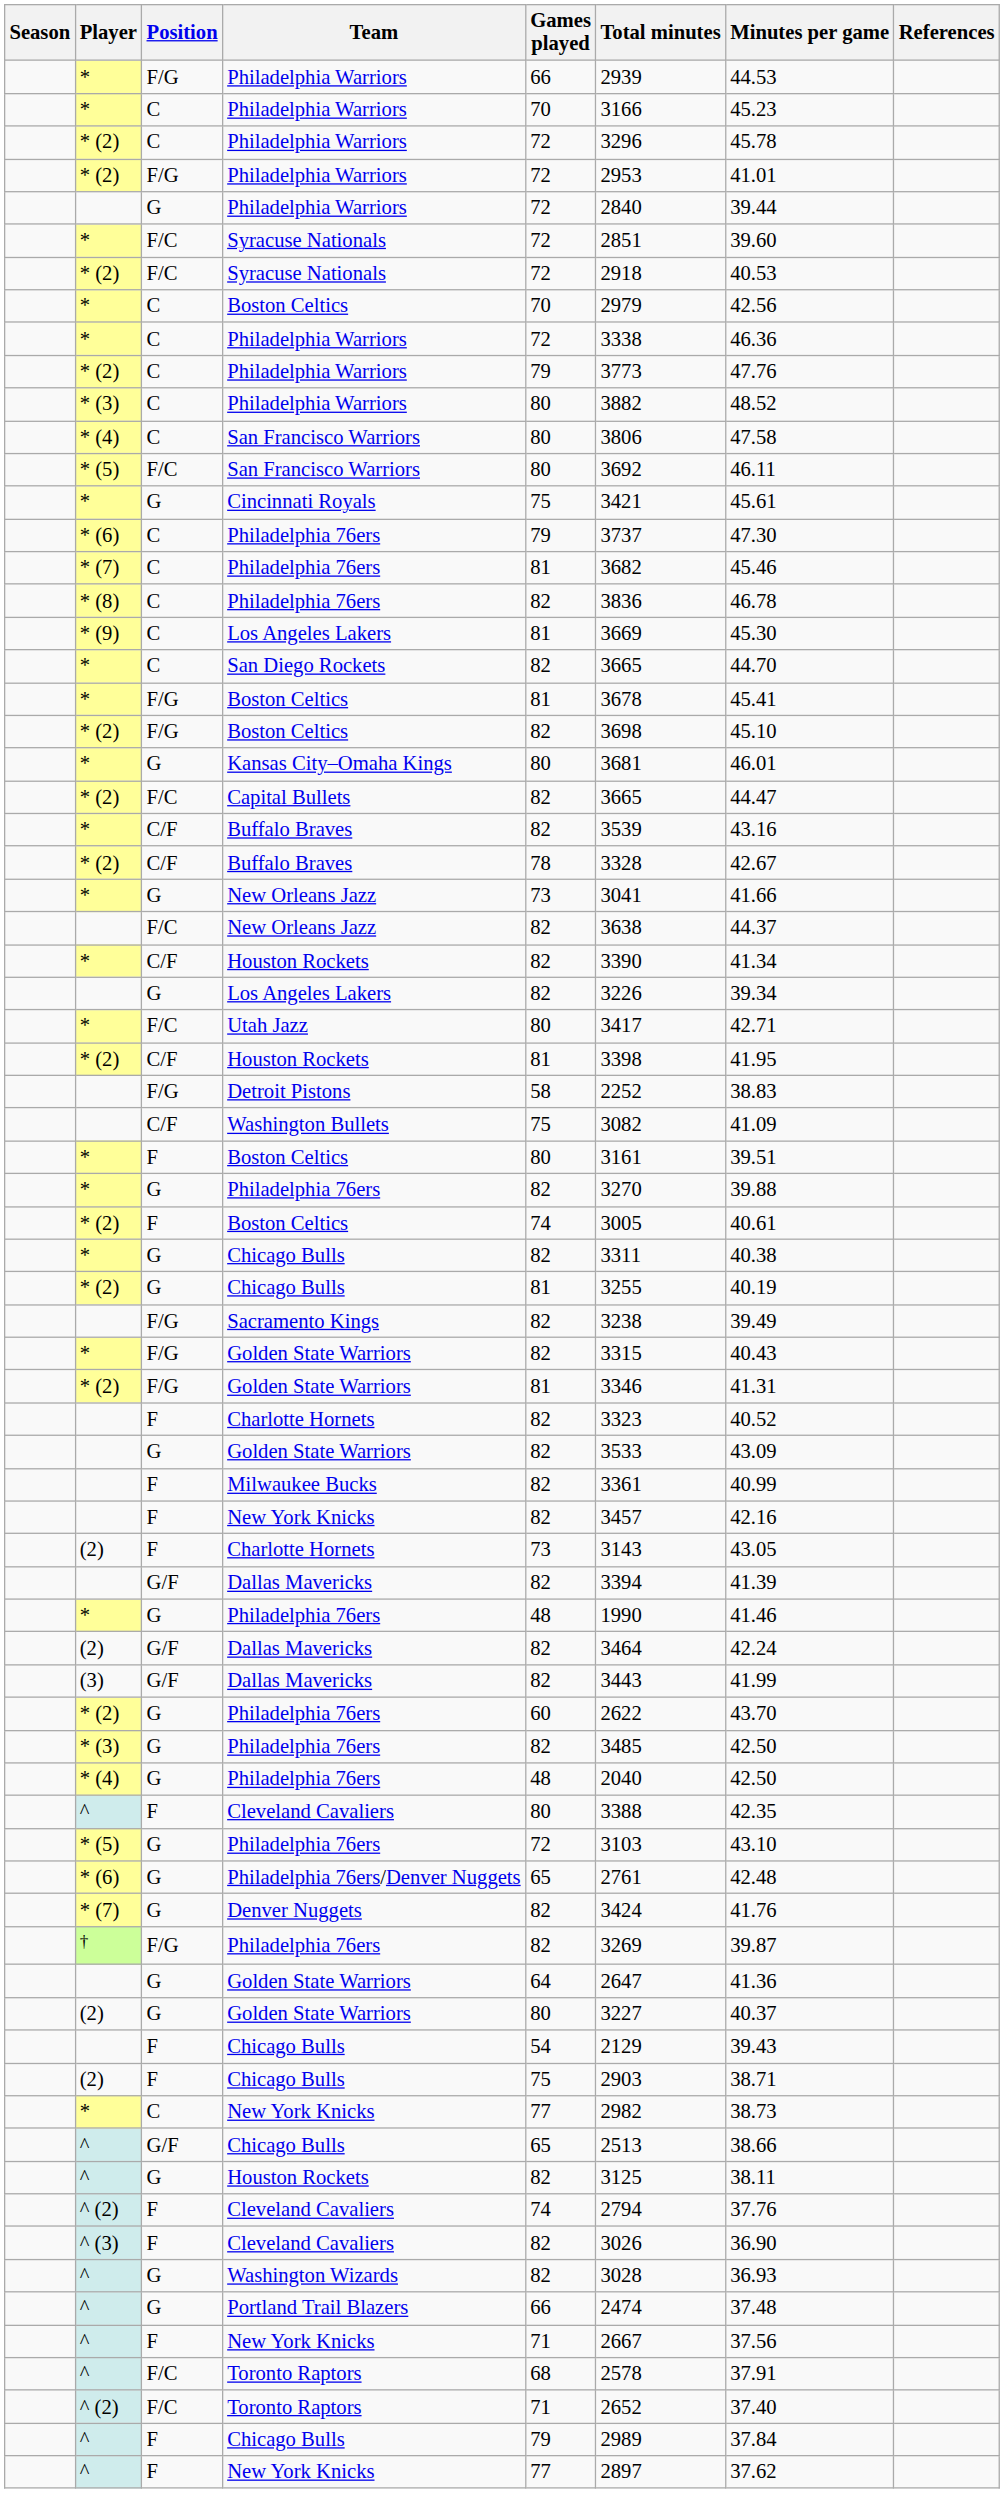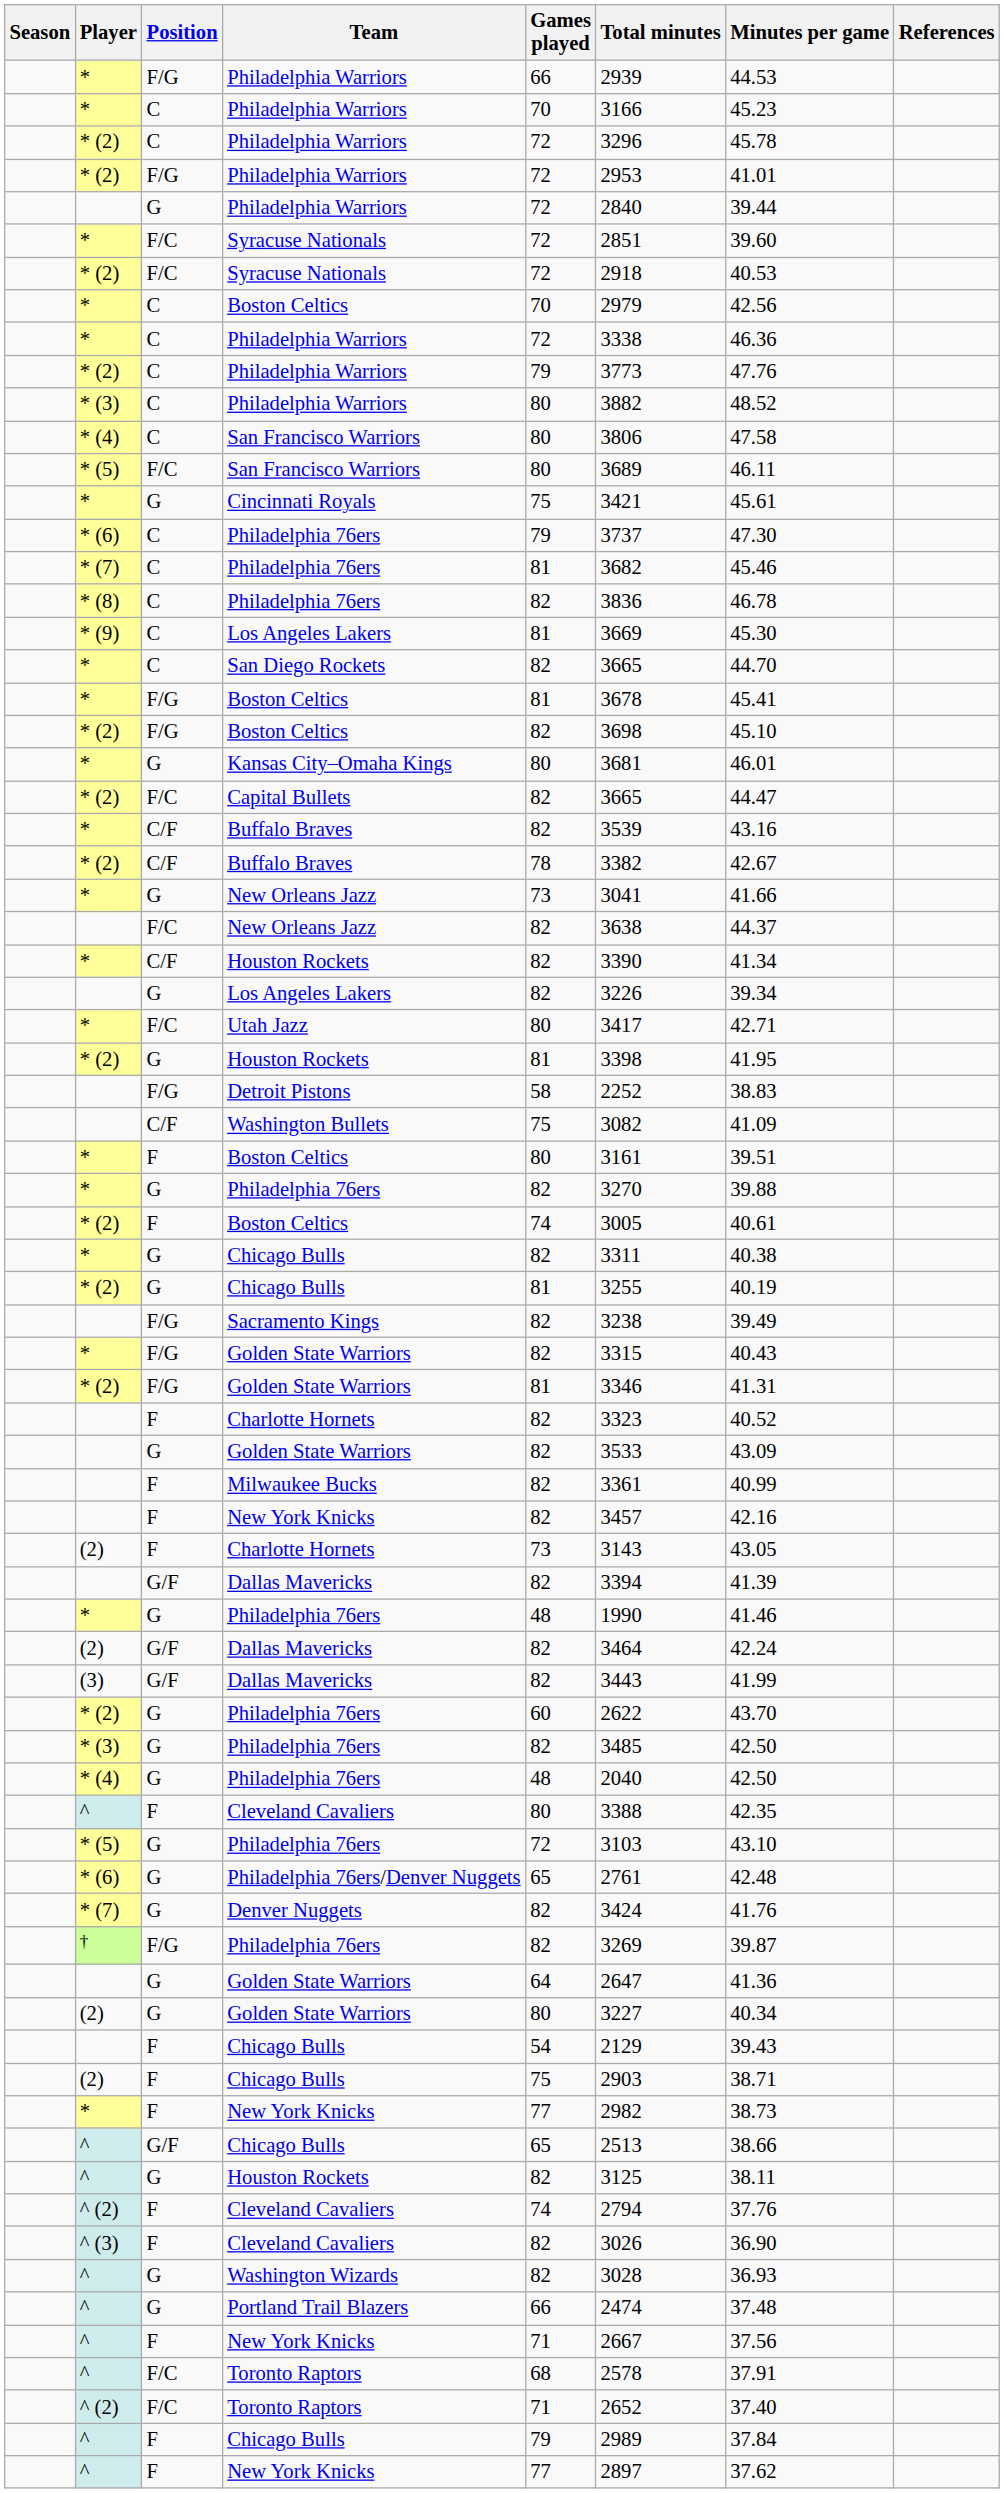* (5) / San Francisco Warriors | Total minutes: 3692 -> 3689
* (2) / Buffalo Braves | Total minutes: 3328 -> 3382
* (2) / Houston Rockets | Position: C/F -> G
(2) / Golden State Warriors | Minutes per game: 40.37 -> 40.34
* / New York Knicks | Position: C -> F
